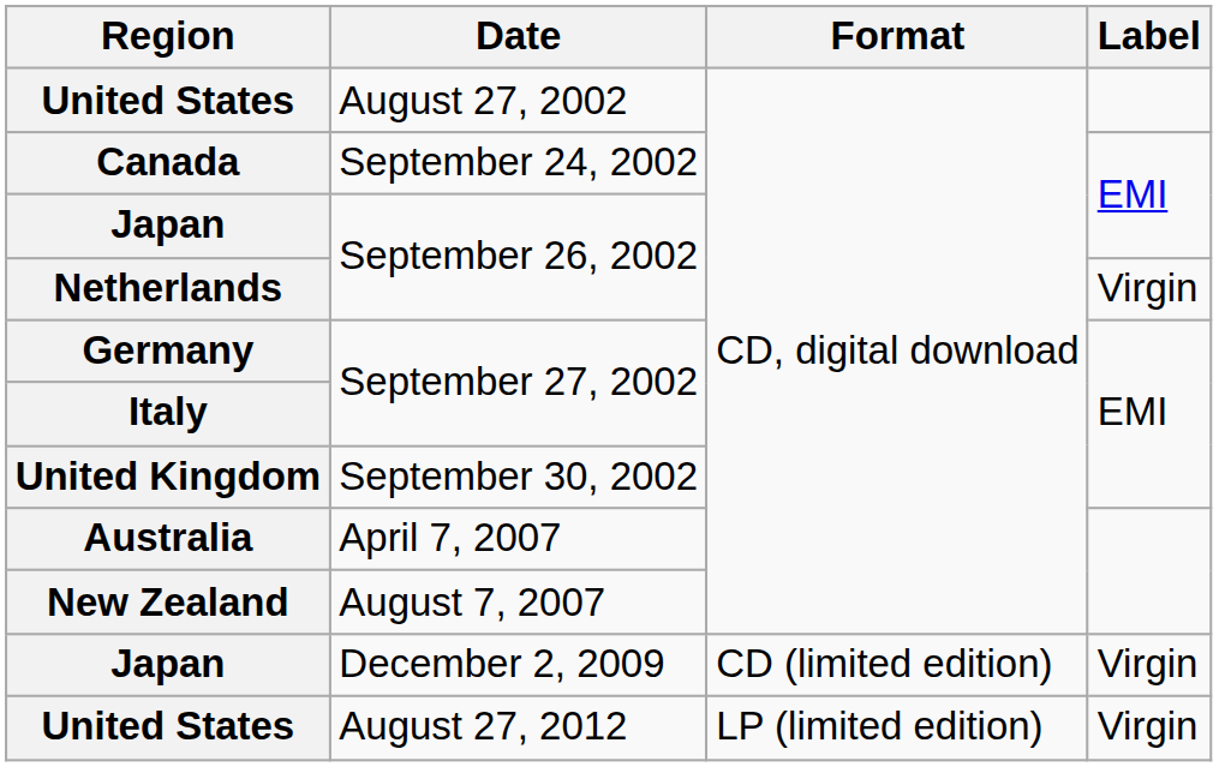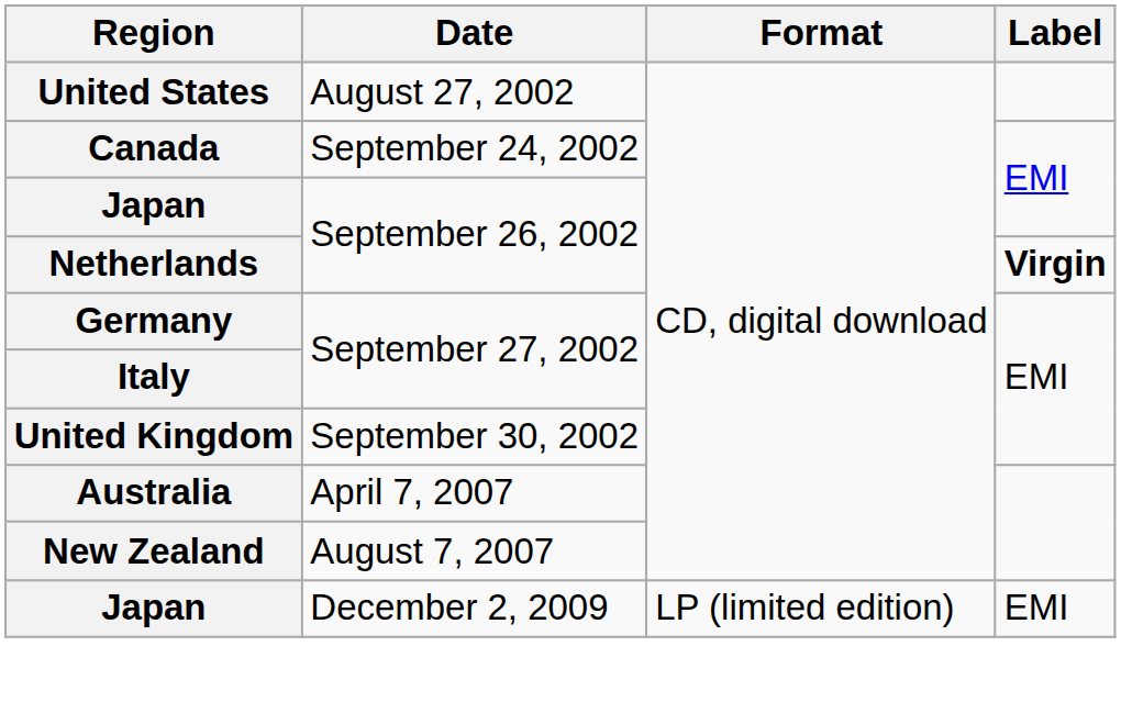Netherlands / September 26, 2002 | Label: normal -> bold
December 2, 2009 | Format: CD (limited edition) -> LP (limited edition)
December 2, 2009 | Label: Virgin -> EMI
- row: United States | August 27, 2012 | LP (limited edition) | Virgin
